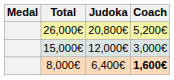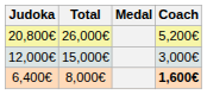columns swapped: Medal <-> Judoka
